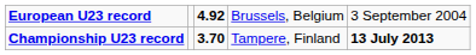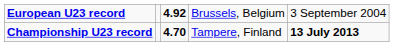Championship U23 record | column 3: 3.70 -> 4.70
